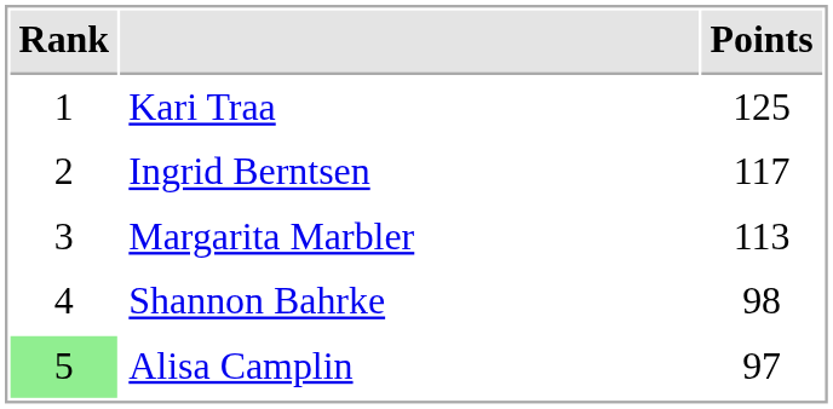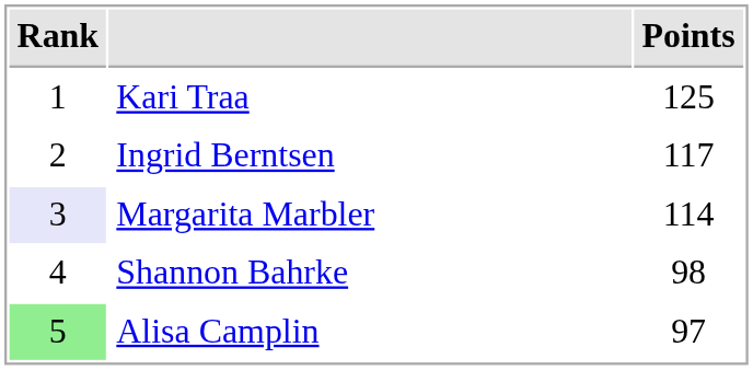Margarita Marbler | Rank: no background -> lavender background
Margarita Marbler | Points: 113 -> 114
